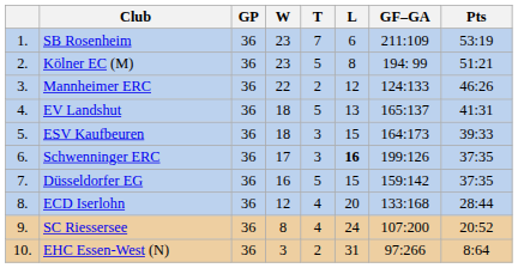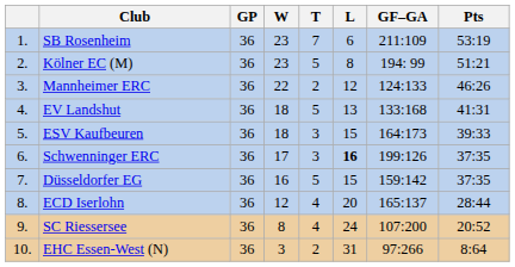EV Landshut | GF–GA: 165:137 -> 133:168
ECD Iserlohn | GF–GA: 133:168 -> 165:137
